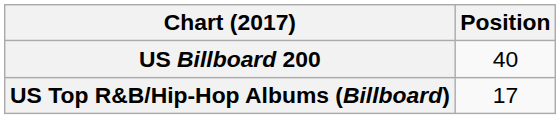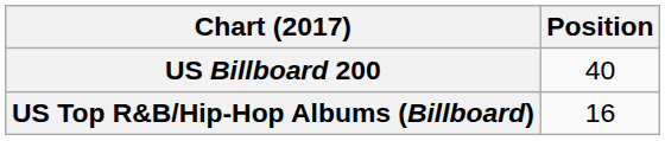US Top R&B/Hip-Hop Albums (Billboard) | Position: 17 -> 16
